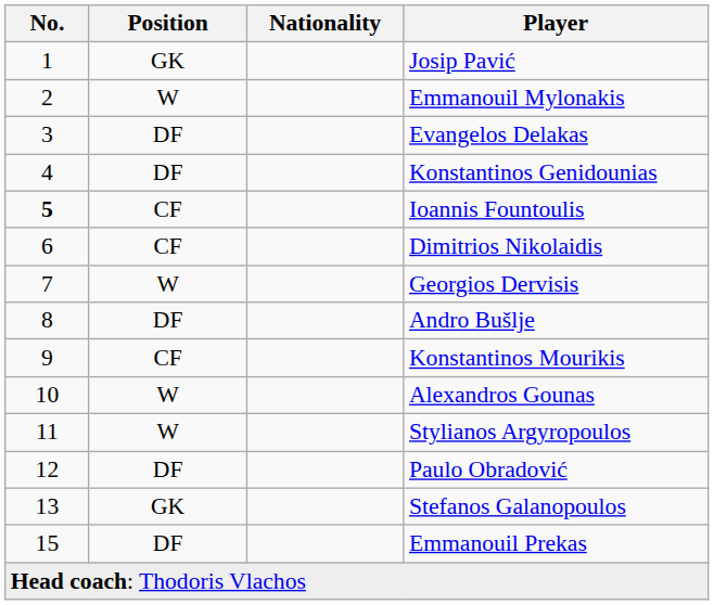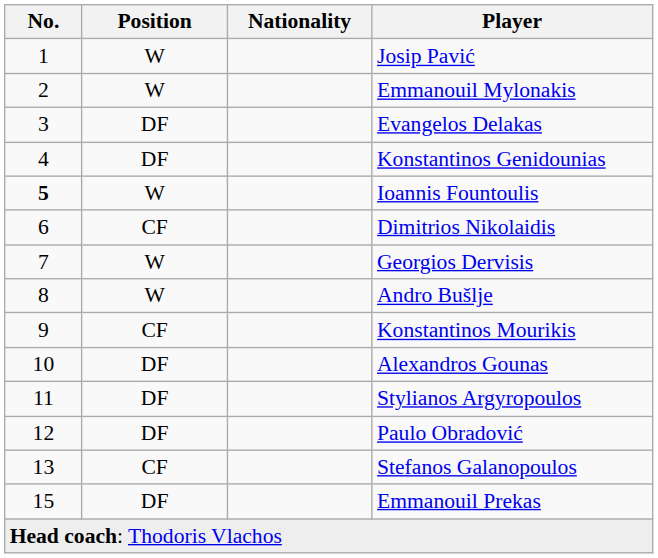Josip Pavić | Position: GK -> W
Ioannis Fountoulis | Position: CF -> W
Andro Bušlje | Position: DF -> W
Alexandros Gounas | Position: W -> DF
Stylianos Argyropoulos | Position: W -> DF
Stefanos Galanopoulos | Position: GK -> CF
